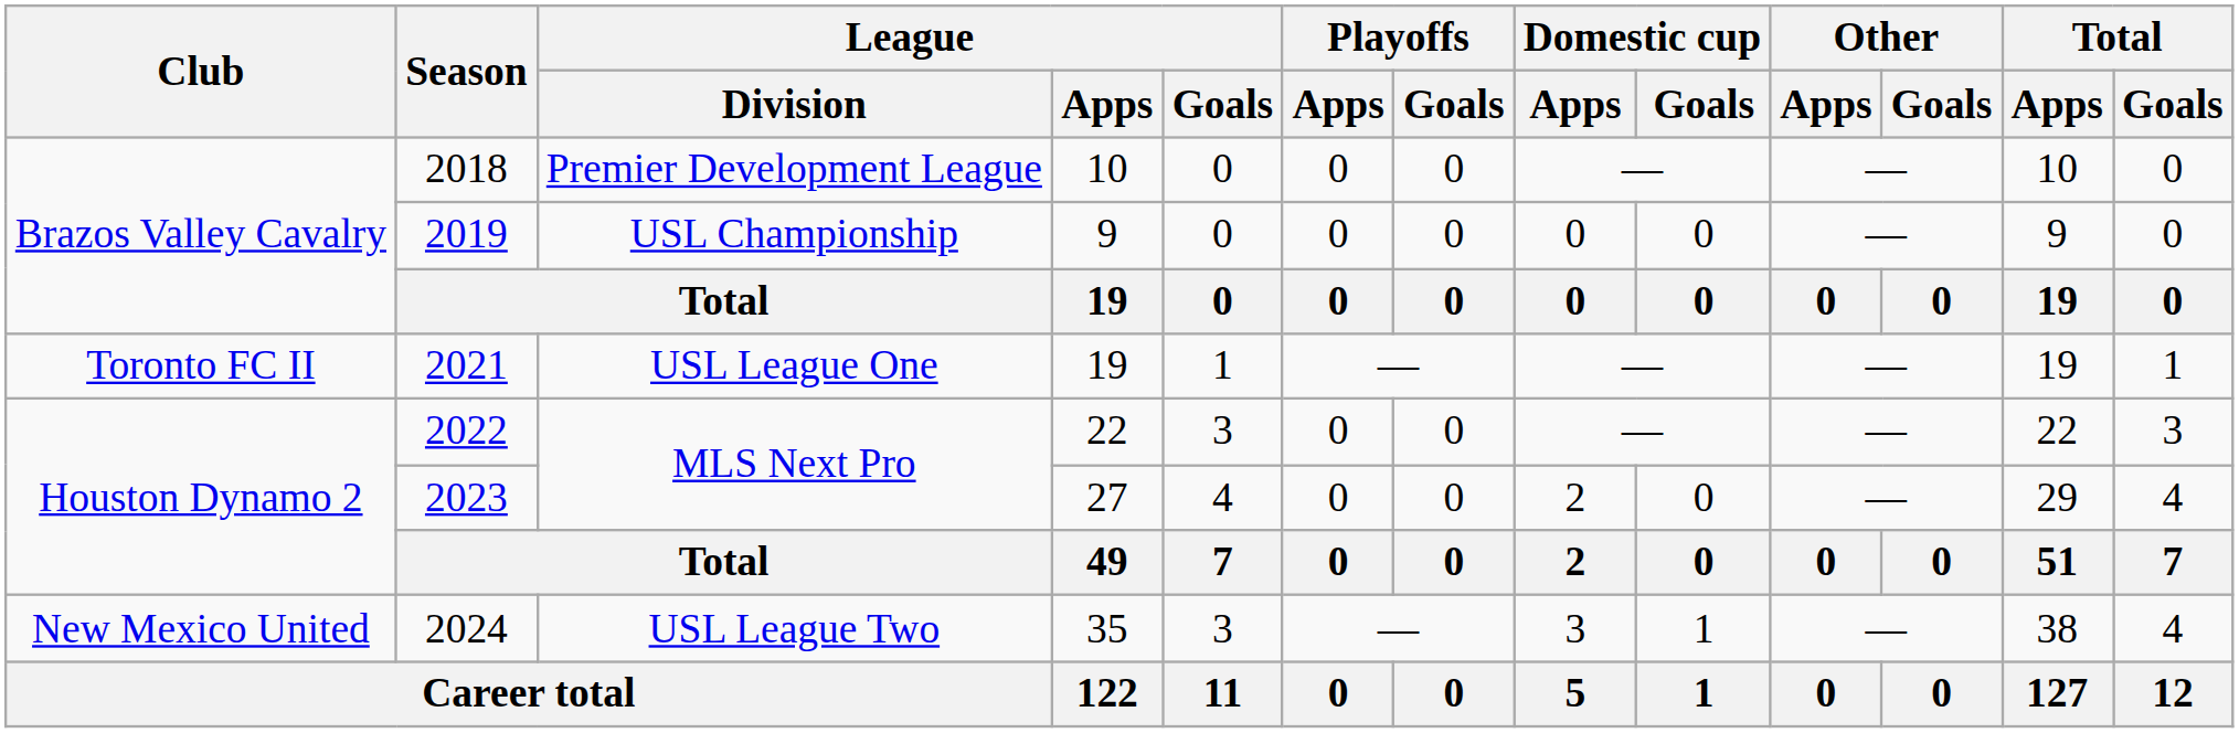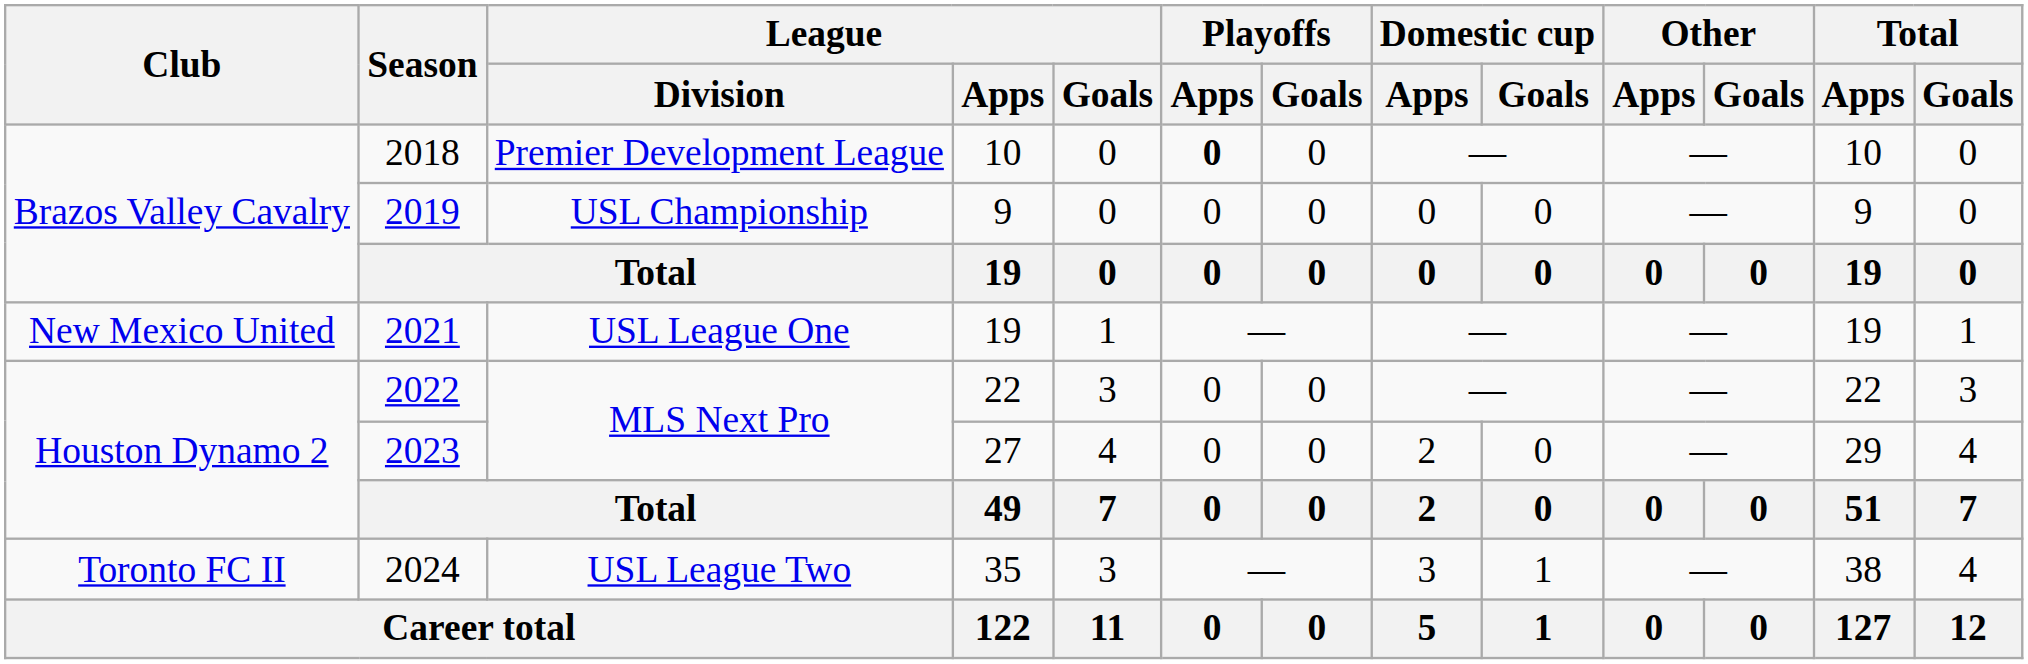2018 | Playoffs / Apps: normal -> bold
2021 | Club: Toronto FC II -> New Mexico United
2024 | Club: New Mexico United -> Toronto FC II
